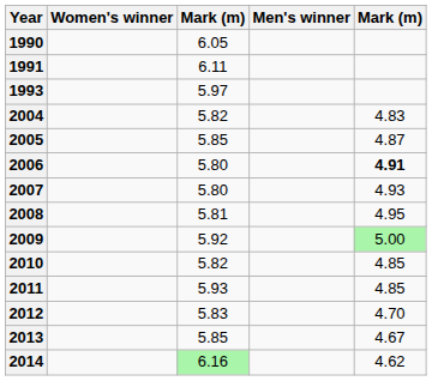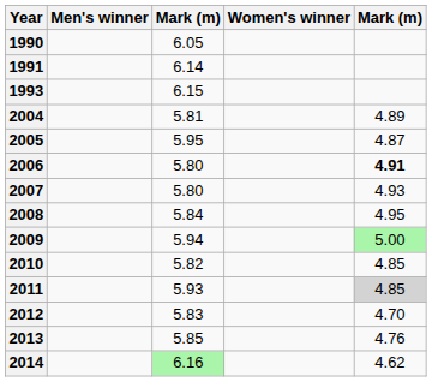columns swapped: Men's winner <-> Women's winner
1991 | column 3: 6.11 -> 6.14
1993 | column 3: 5.97 -> 6.15
2004 | column 3: 5.82 -> 5.81
2004 | column 5: 4.83 -> 4.89
2005 | column 3: 5.85 -> 5.95
2008 | column 3: 5.81 -> 5.84
2009 | column 3: 5.92 -> 5.94
2011 | column 5: no background -> lightgrey background
2013 | column 5: 4.67 -> 4.76
